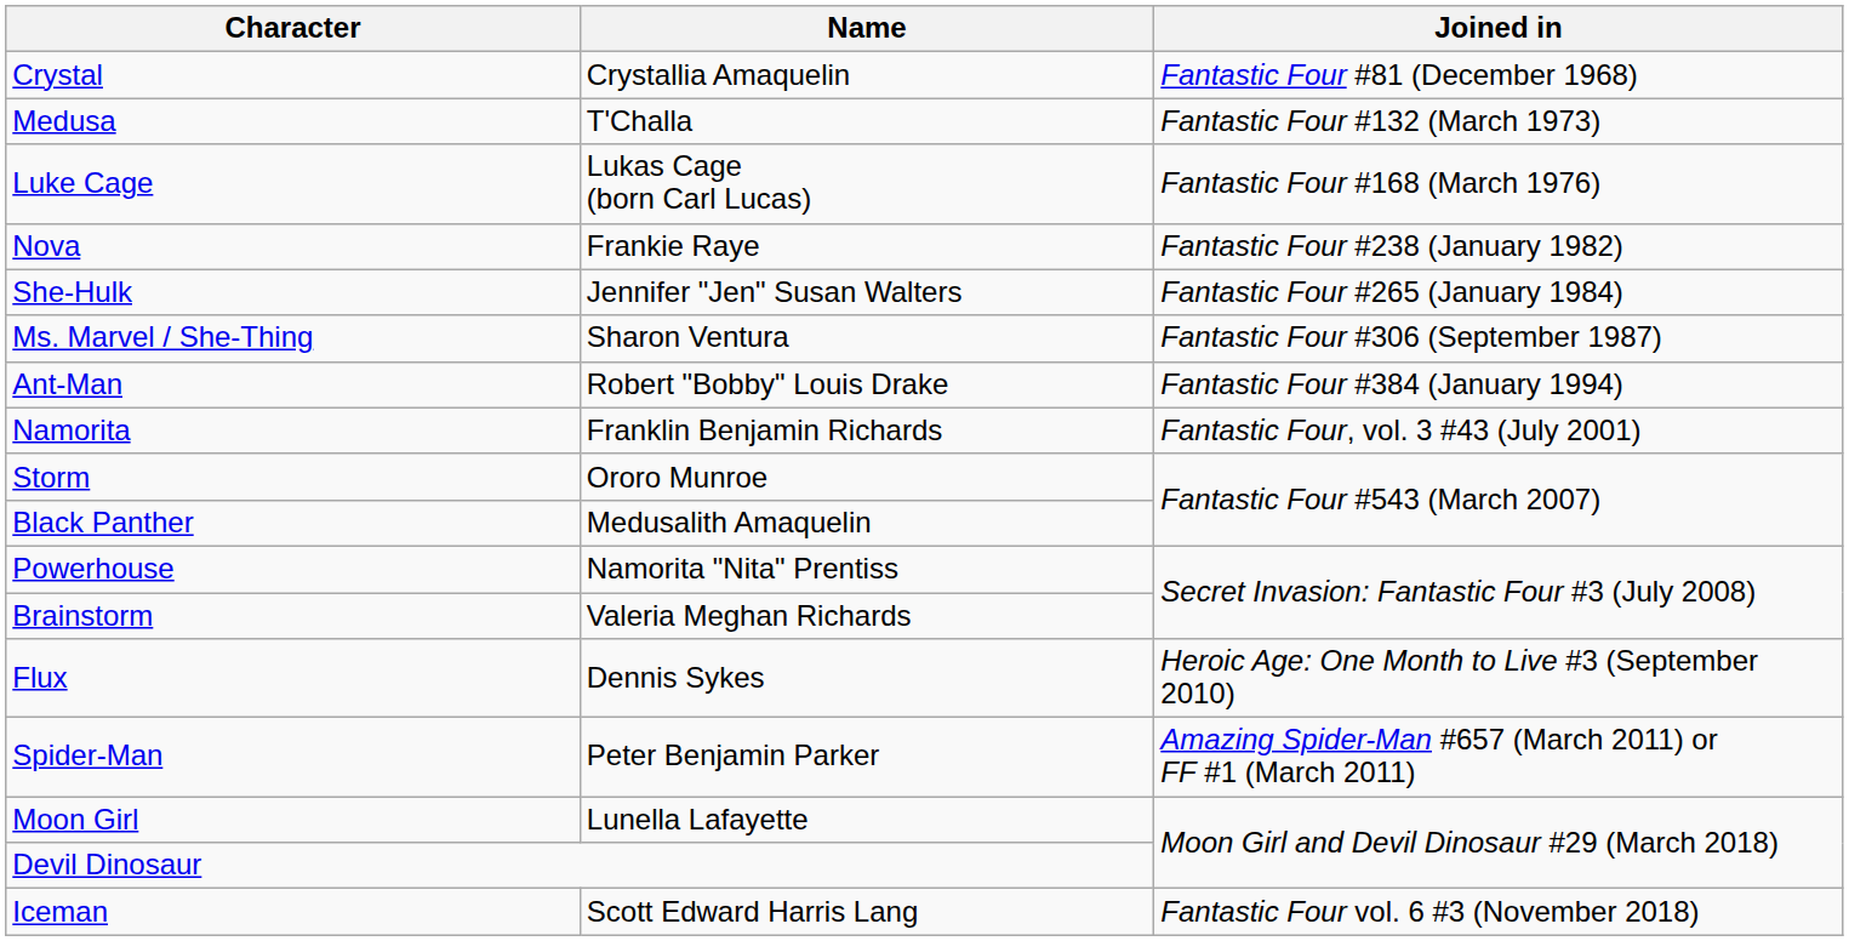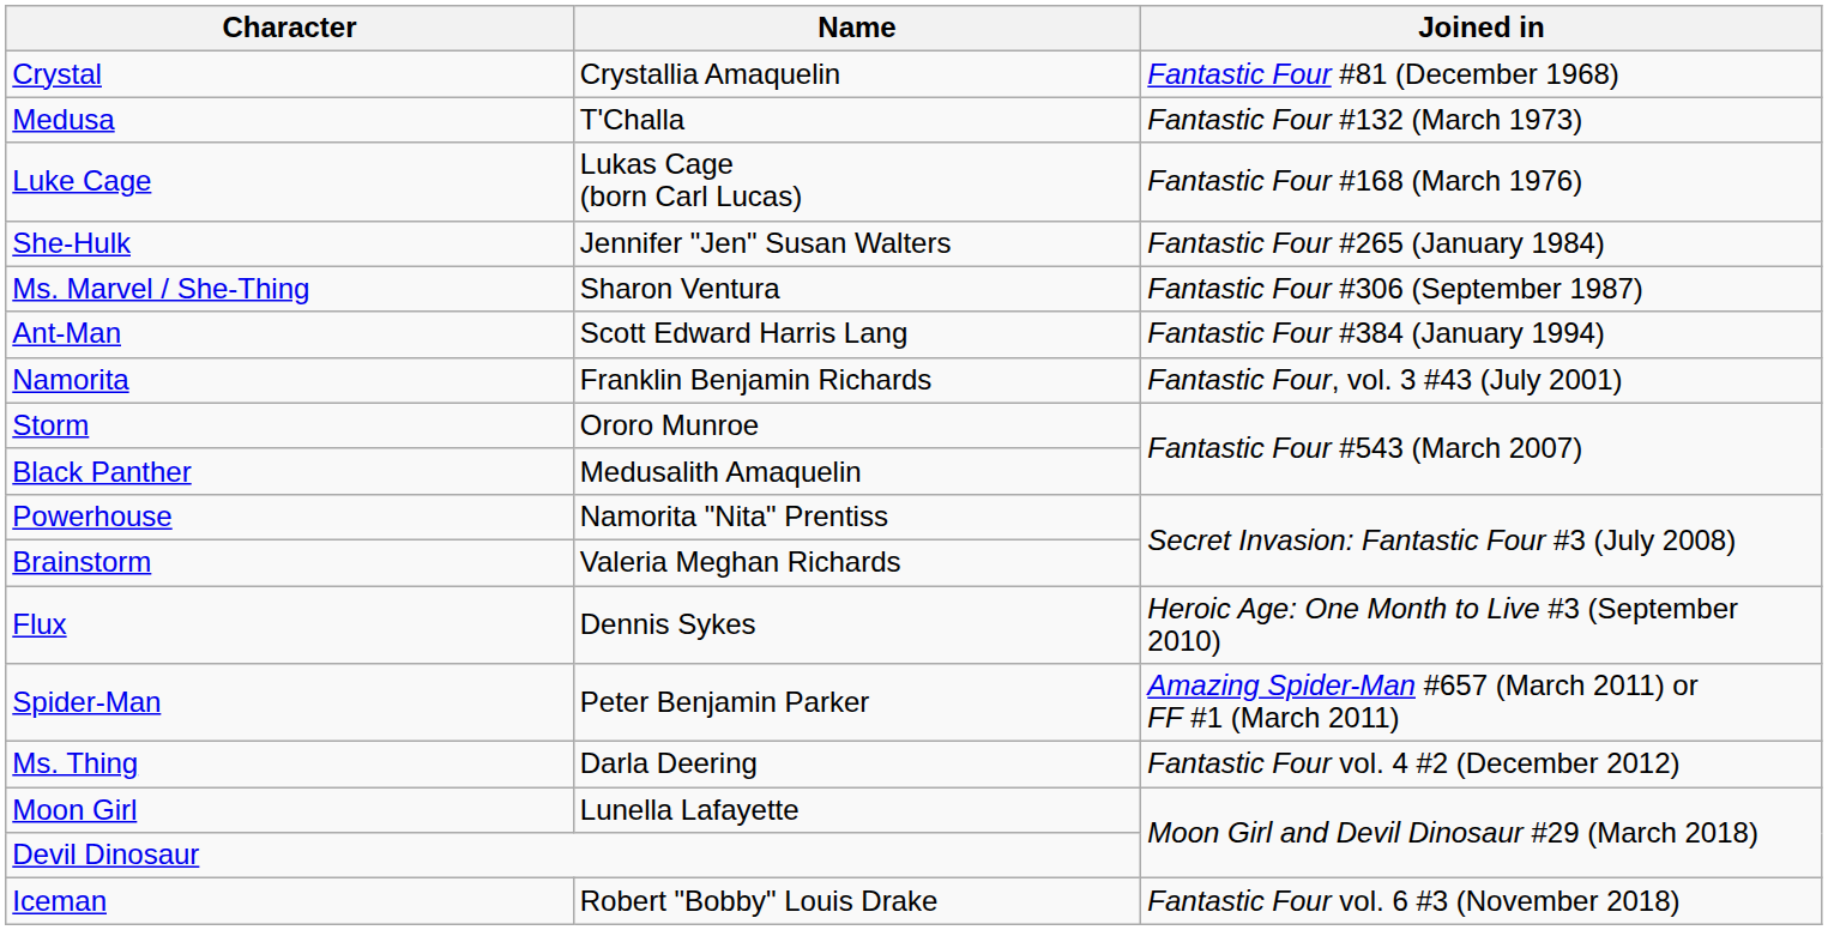- row: Nova | Frankie Raye | Fantastic Four #238 (January 1982)
Ant-Man | Name: Robert "Bobby" Louis Drake -> Scott Edward Harris Lang
+ row: Ms. Thing | Darla Deering | Fantastic Four vol. 4 #2 (December 2012)
Iceman | Name: Scott Edward Harris Lang -> Robert "Bobby" Louis Drake
